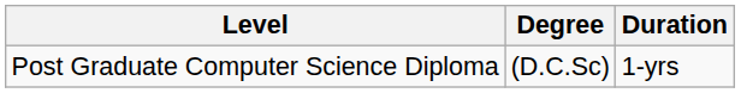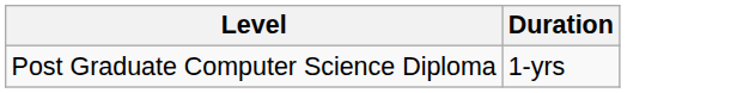- column: Degree | (D.C.Sc)
